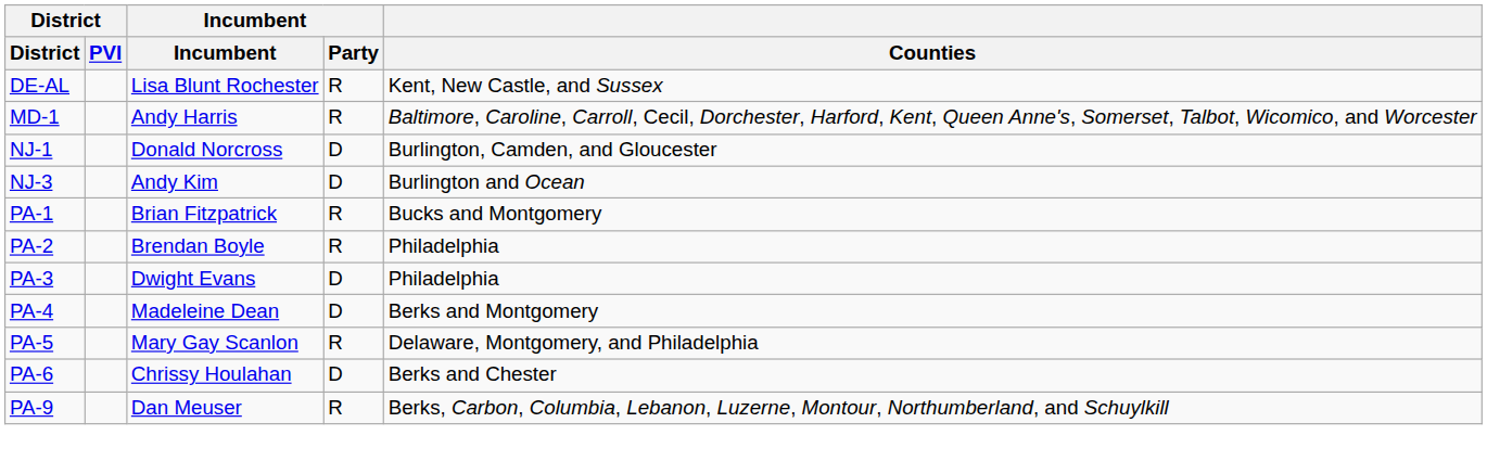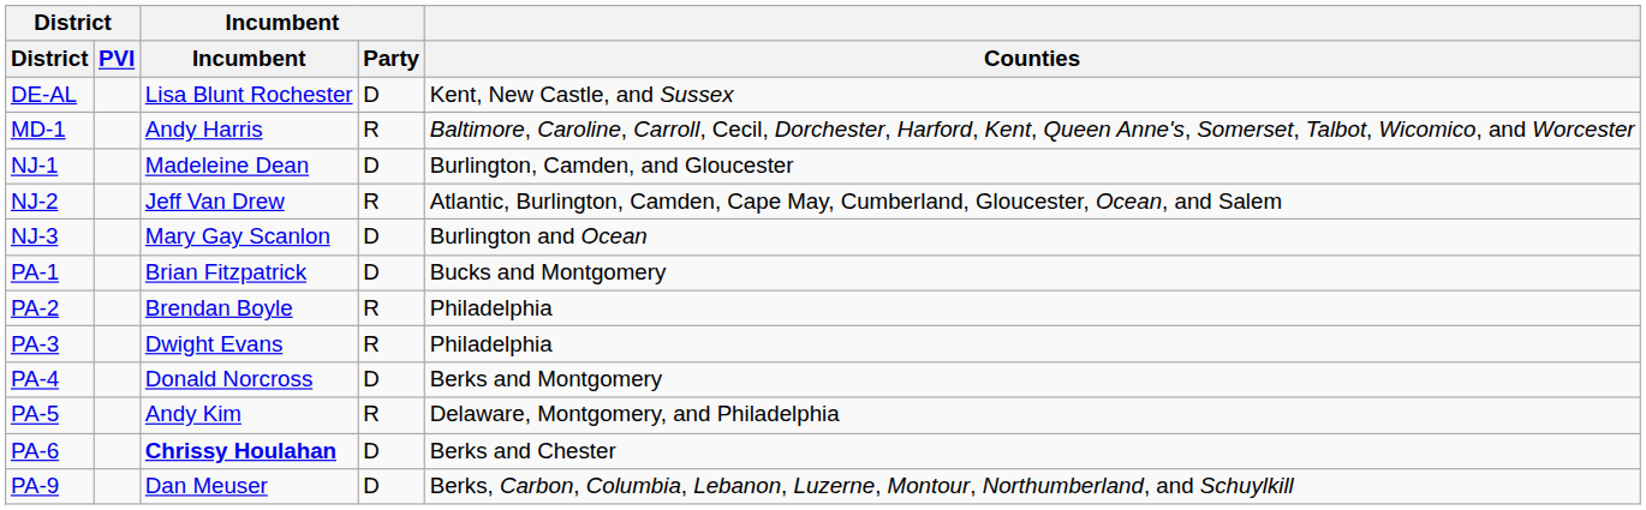DE-AL | Incumbent / Party: R -> D
NJ-1 | Incumbent: Donald Norcross -> Madeleine Dean
+ row: NJ-2 | Jeff Van Drew | R | Atlantic, Burlington, Camden, Cape May, Cumberland, Gloucester, Ocean, and Salem
NJ-3 | Incumbent: Andy Kim -> Mary Gay Scanlon
PA-1 | Incumbent / Party: R -> D
PA-3 | Incumbent / Party: D -> R
PA-4 | Incumbent: Madeleine Dean -> Donald Norcross
PA-5 | Incumbent: Mary Gay Scanlon -> Andy Kim
PA-6 | Incumbent: normal -> bold
PA-9 | Incumbent / Party: R -> D
